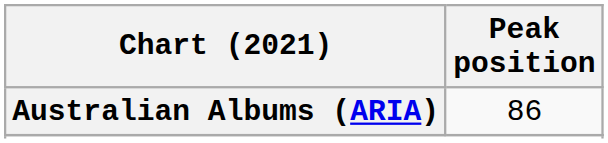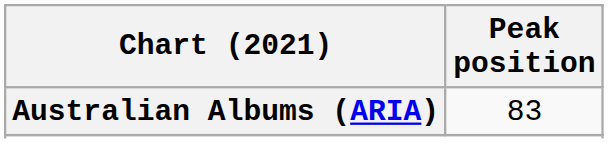Australian Albums (ARIA) | Peak position: 86 -> 83
